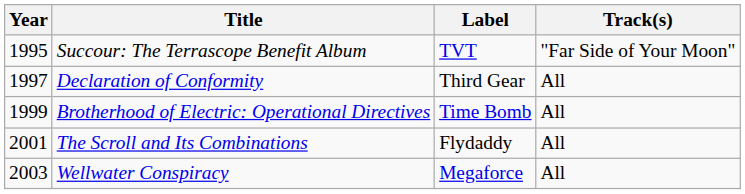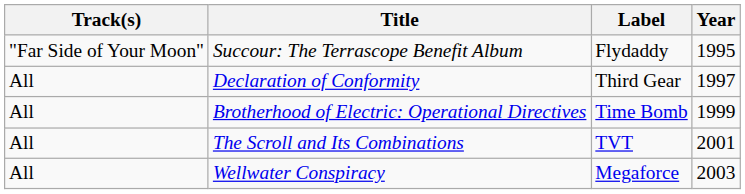columns swapped: Year <-> Track(s)
Succour: The Terrascope Benefit Album | Label: TVT -> Flydaddy
The Scroll and Its Combinations | Label: Flydaddy -> TVT
